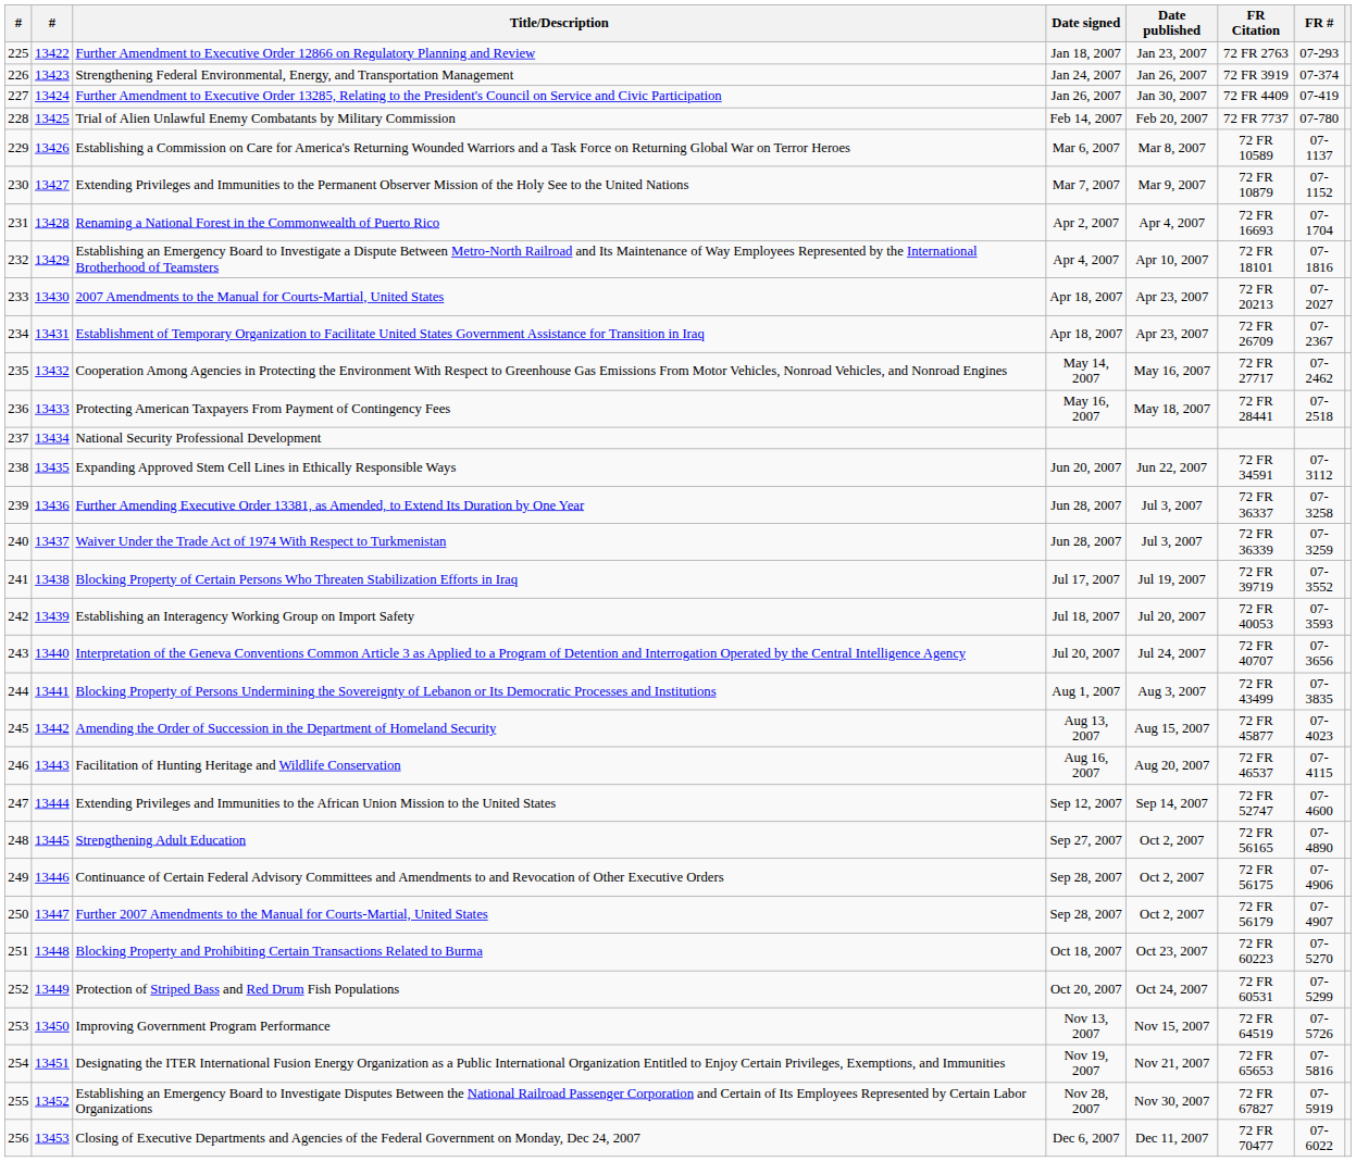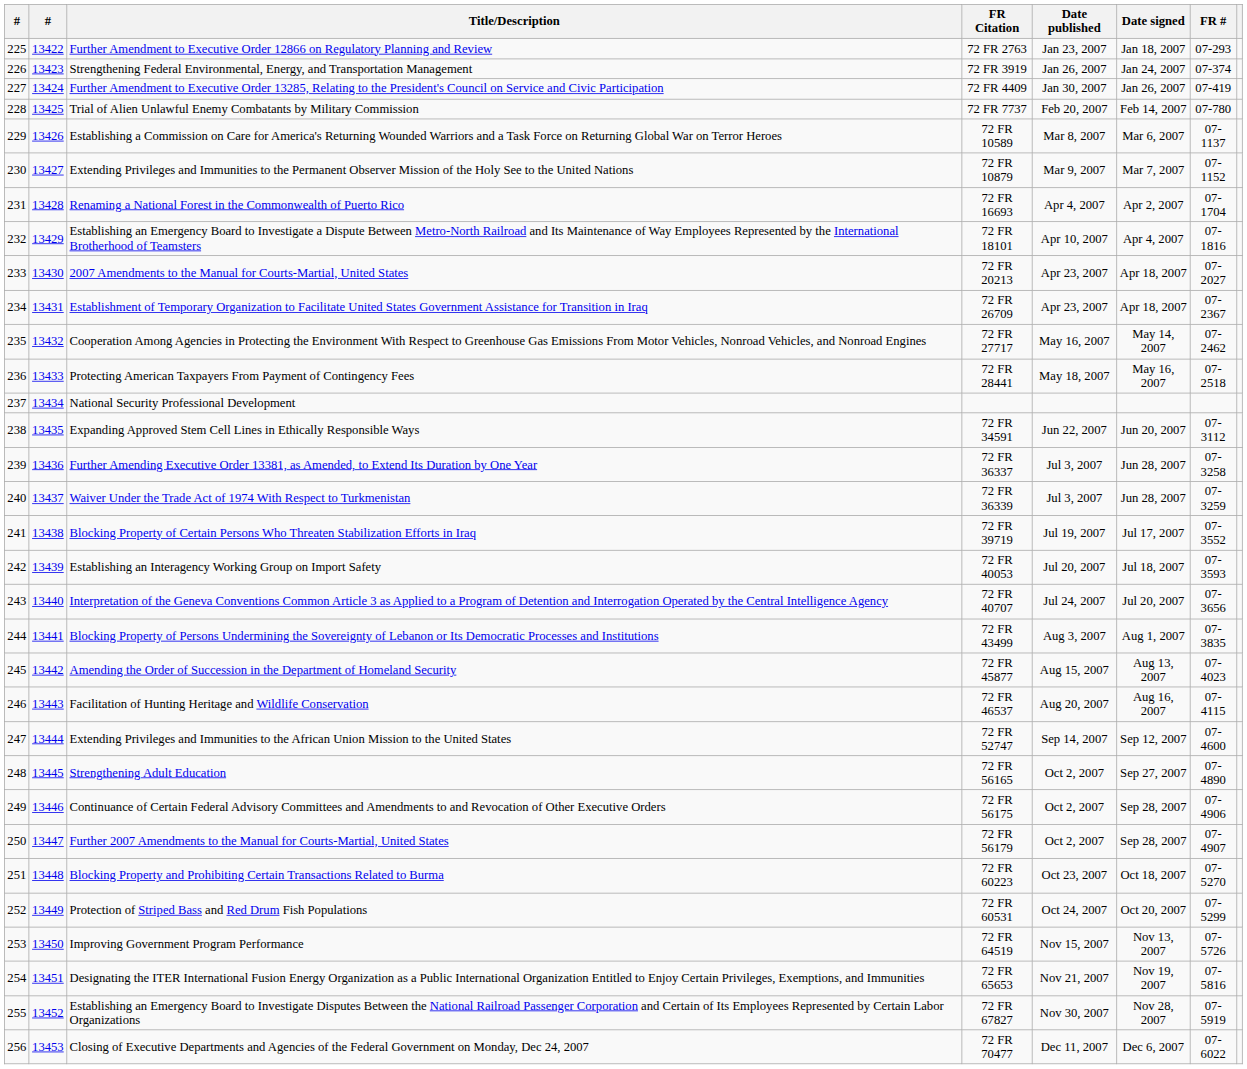columns swapped: Date signed <-> FR Citation
